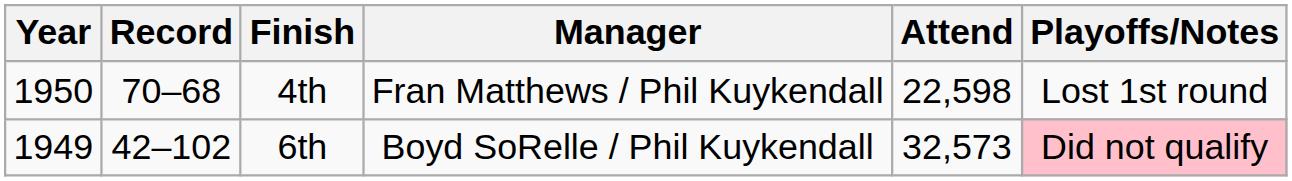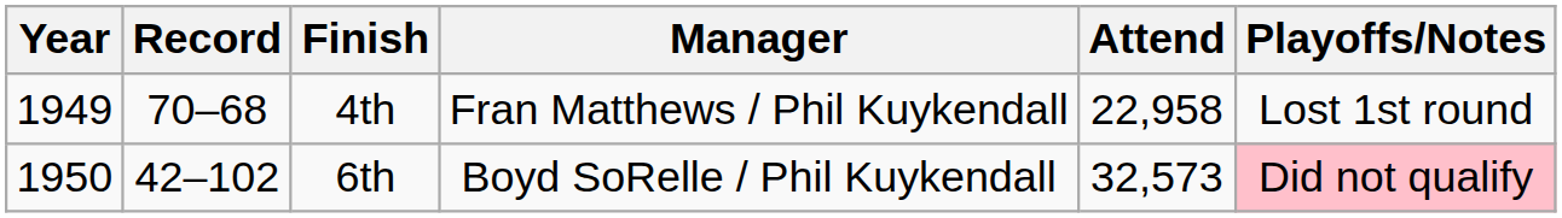4th | Year: 1950 -> 1949
4th | Attend: 22,598 -> 22,958
6th | Year: 1949 -> 1950
